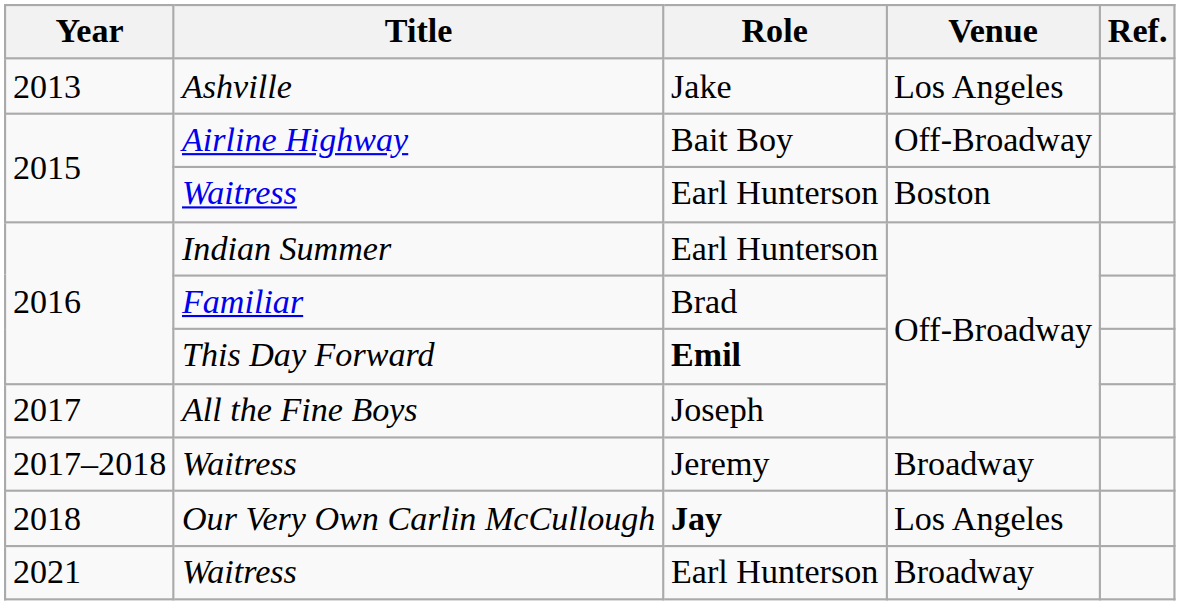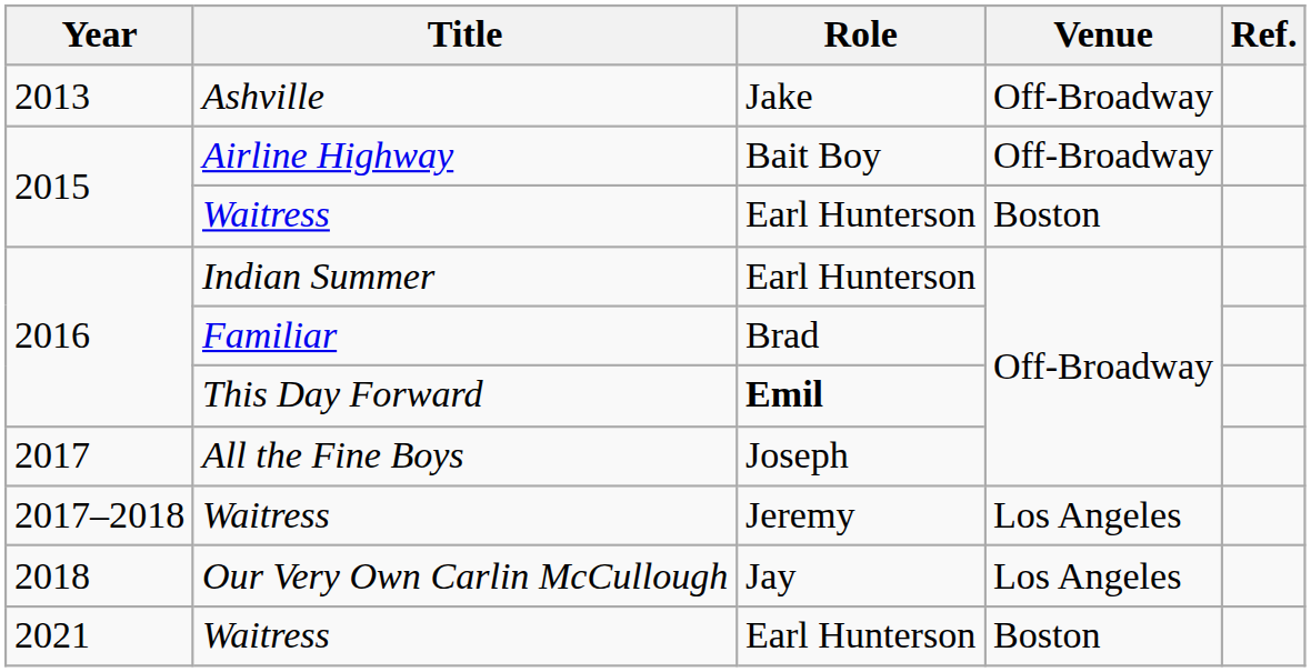Ashville | Venue: Los Angeles -> Off-Broadway
2017–2018 / Waitress | Venue: Broadway -> Los Angeles
Our Very Own Carlin McCullough | Role: bold -> normal
2021 / Waitress | Venue: Broadway -> Boston
